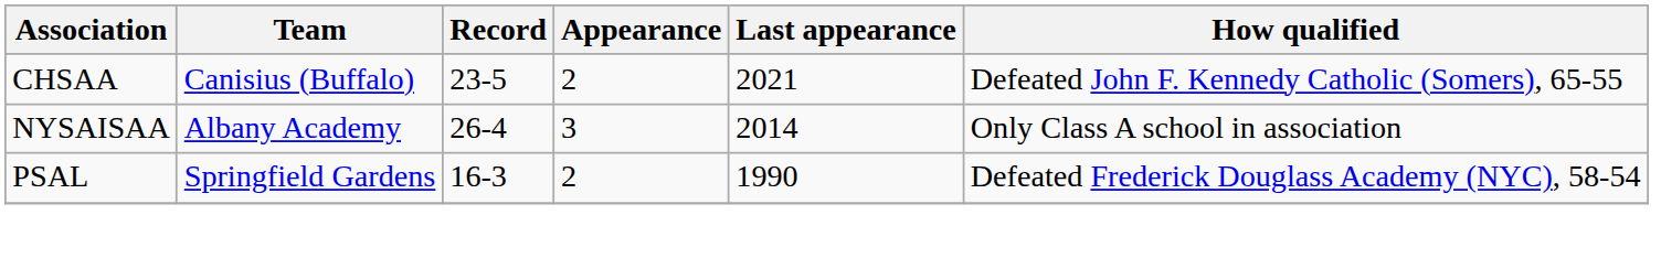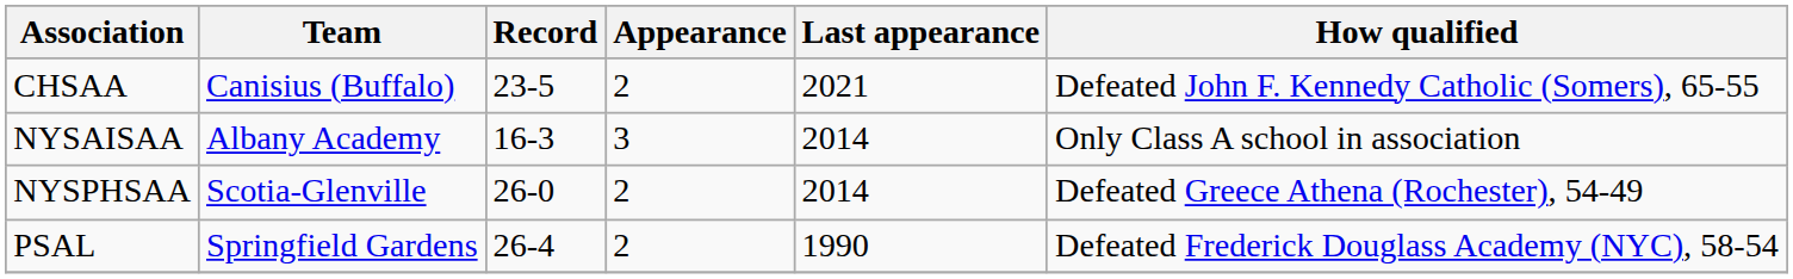NYSAISAA | Record: 26-4 -> 16-3
+ row: NYSPHSAA | Scotia-Glenville | 26-0 | 2 | 2014 | Defeated Greece Athena (Rochester), 54-49
PSAL | Record: 16-3 -> 26-4
